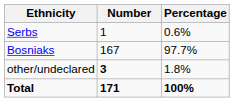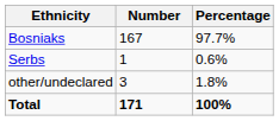rows swapped: Bosniaks <-> Serbs
other/undeclared | Number: bold -> normal
